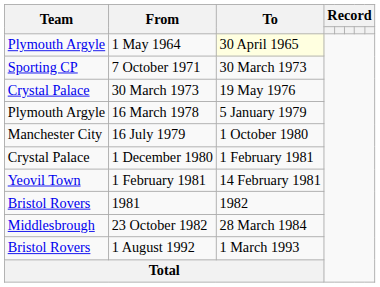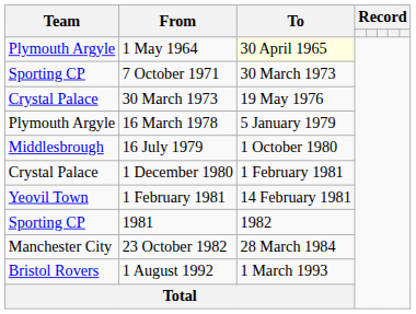16 July 1979 | Team: Manchester City -> Middlesbrough
1981 | Team: Bristol Rovers -> Sporting CP
23 October 1982 | Team: Middlesbrough -> Manchester City
